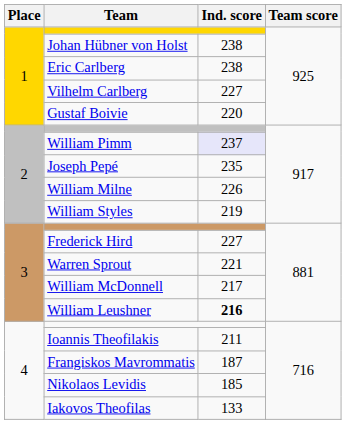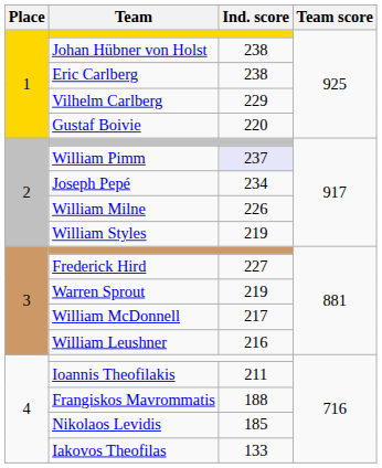Vilhelm Carlberg | Ind. score: 227 -> 229
Joseph Pepé | Ind. score: 235 -> 234
Warren Sprout | Ind. score: 221 -> 219
William Leushner | Ind. score: bold -> normal
Frangiskos Mavrommatis | Ind. score: 187 -> 188
